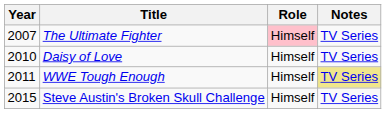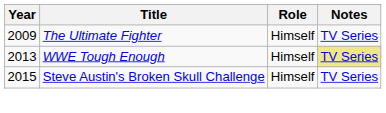The Ultimate Fighter | Year: 2007 -> 2009
The Ultimate Fighter | Role: pink background -> no background
- row: 2010 | Daisy of Love | Himself | TV Series
WWE Tough Enough | Year: 2011 -> 2013
